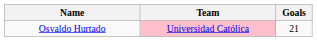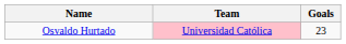Osvaldo Hurtado | Goals: 21 -> 23
